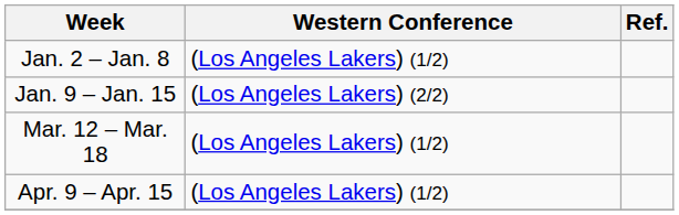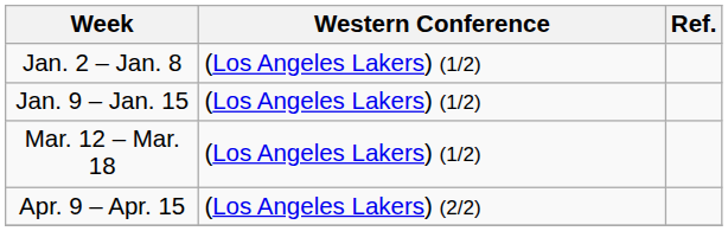Jan. 9 – Jan. 15 | Western Conference: (Los Angeles Lakers) (2/2) -> (Los Angeles Lakers) (1/2)
Apr. 9 – Apr. 15 | Western Conference: (Los Angeles Lakers) (1/2) -> (Los Angeles Lakers) (2/2)
